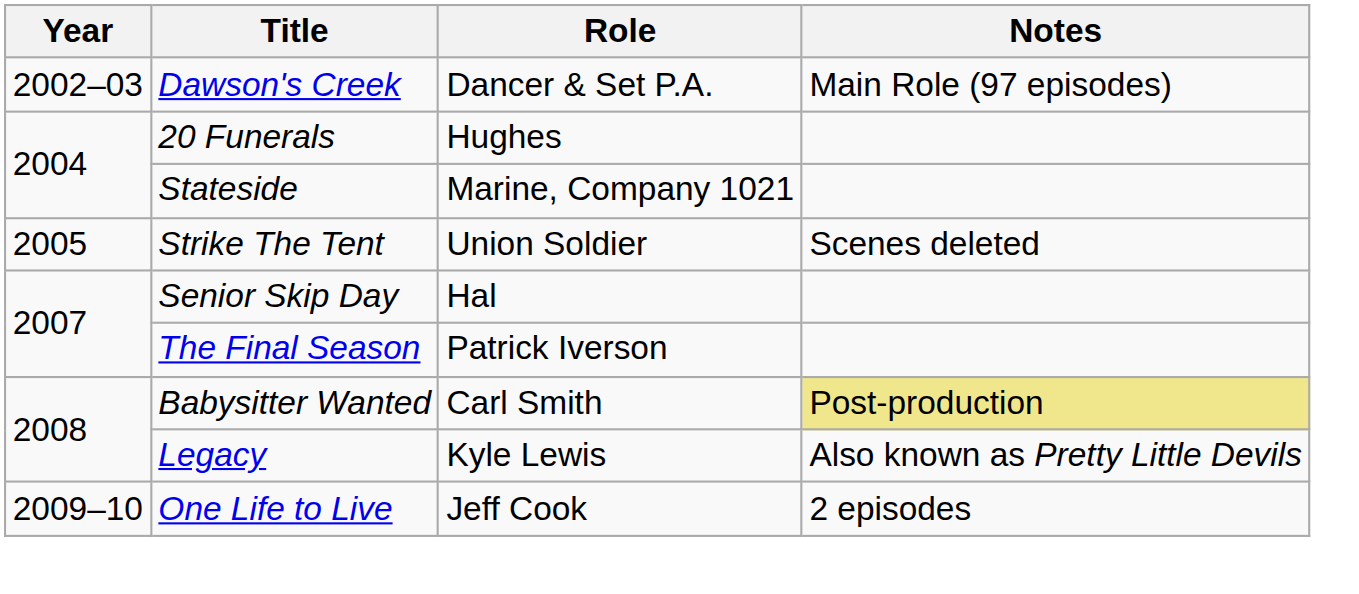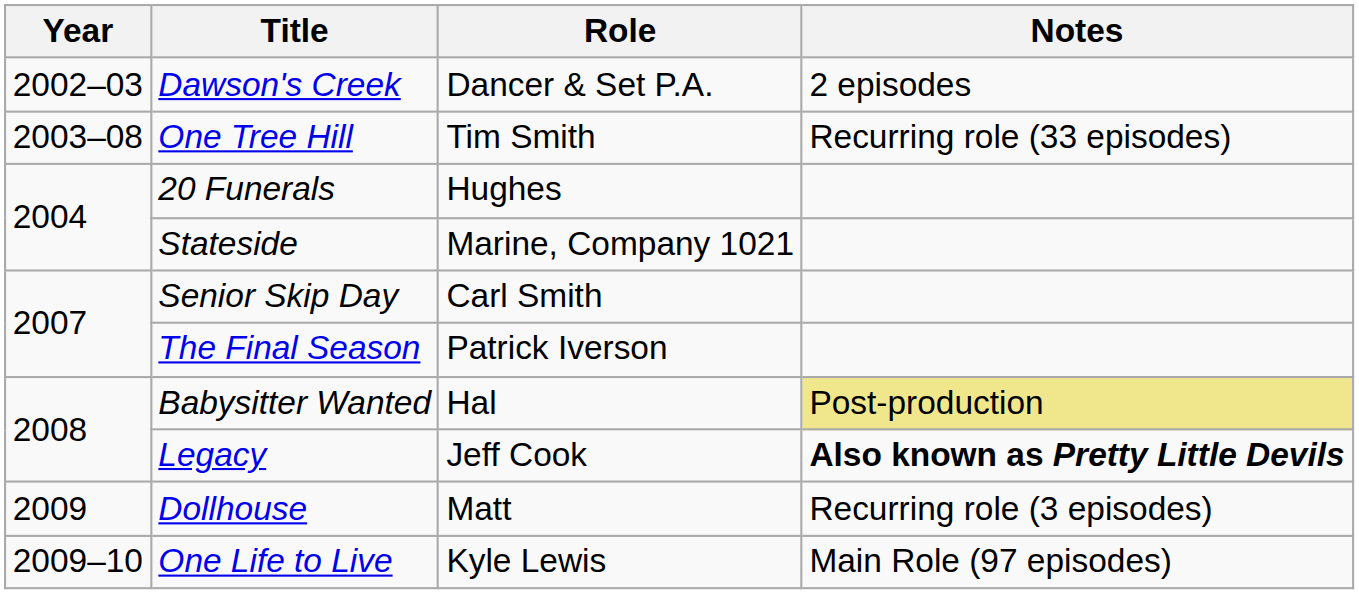Dawson's Creek | Notes: Main Role (97 episodes) -> 2 episodes
+ row: 2003–08 | One Tree Hill | Tim Smith | Recurring role (33 episodes)
- row: 2005 | Strike The Tent | Union Soldier | Scenes deleted
Senior Skip Day | Role: Hal -> Carl Smith
Babysitter Wanted | Role: Carl Smith -> Hal
Legacy | Role: Kyle Lewis -> Jeff Cook
Legacy | Notes: normal -> bold
+ row: 2009 | Dollhouse | Matt | Recurring role (3 episodes)
One Life to Live | Role: Jeff Cook -> Kyle Lewis
One Life to Live | Notes: 2 episodes -> Main Role (97 episodes)
